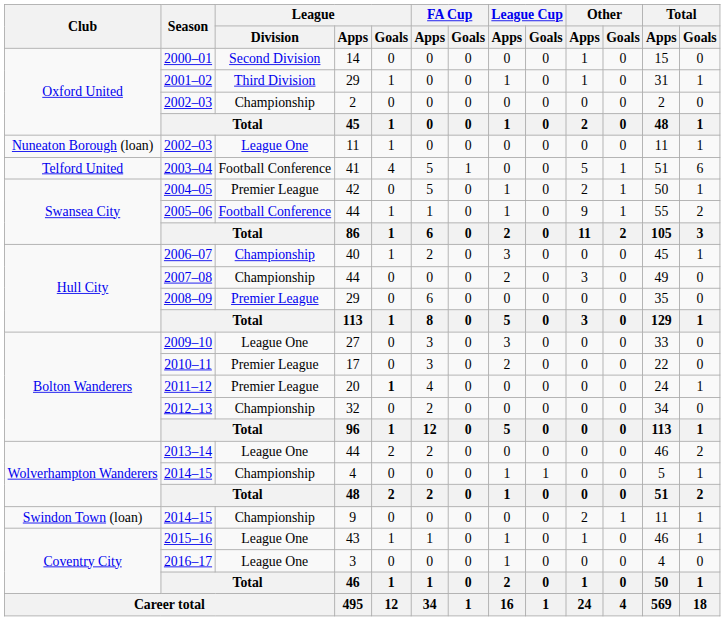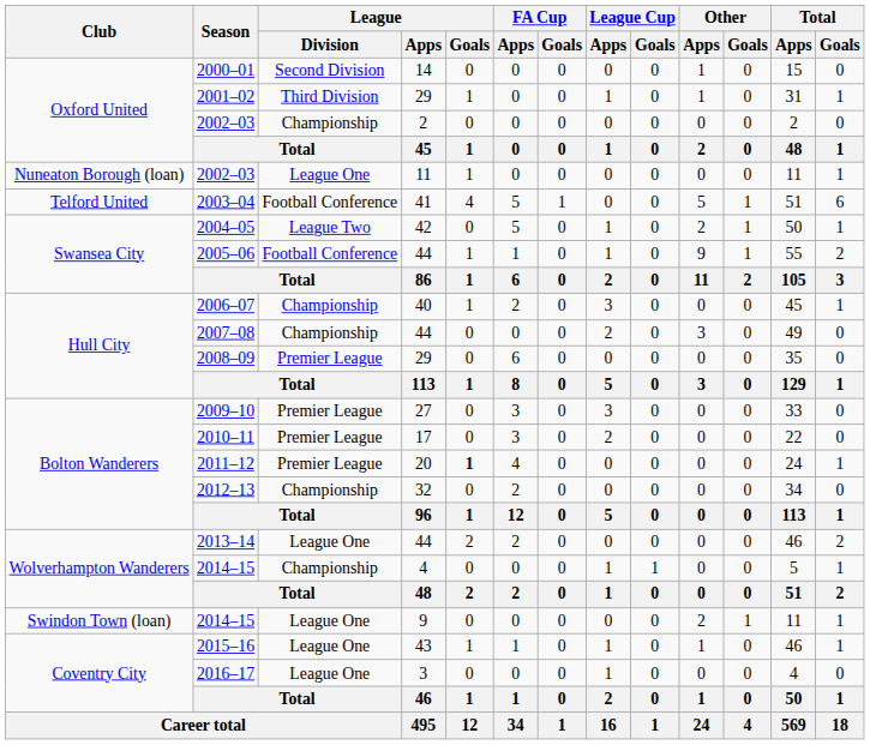2004–05 | League / Division: Premier League -> League Two
2009–10 | League / Division: League One -> Premier League
2014–15 / 9 | League / Division: Championship -> League One
